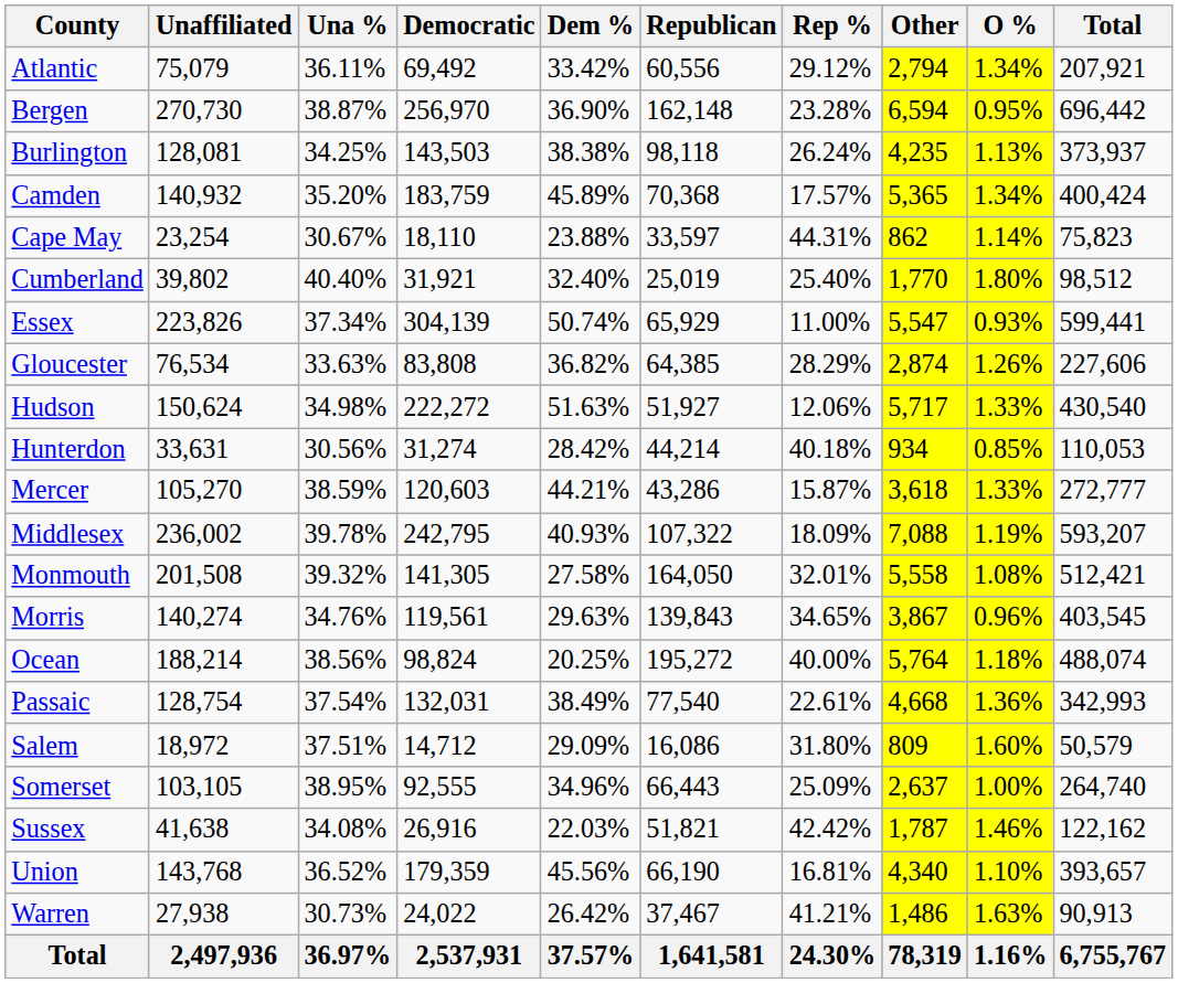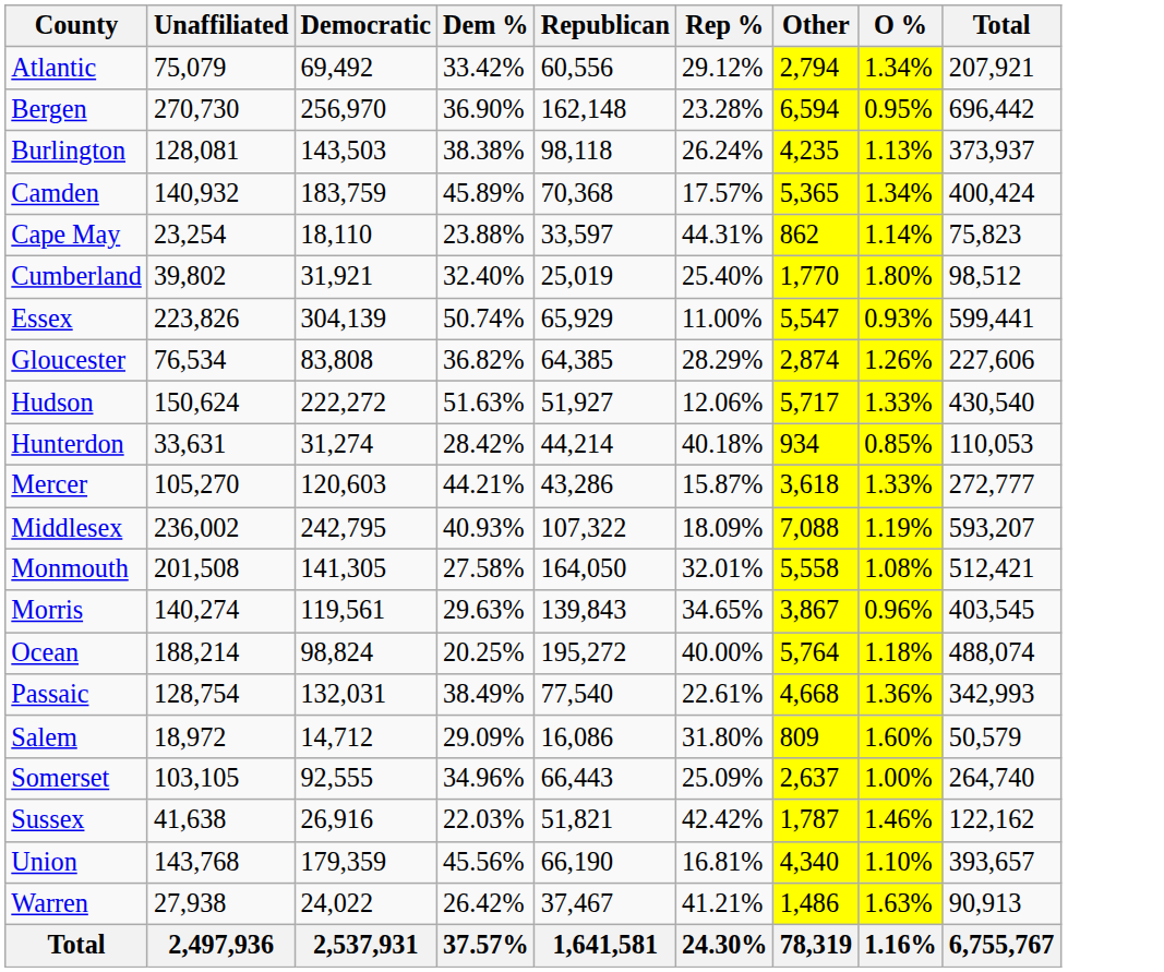- column: Una % | 36.11% | 38.87% | 34.25% | 35.20% | 30.67% | 40.40% | 37.34% | 33.63% | 34.98% | 30.56% | 38.59% | 39.78% | 39.32% | 34.76% | 38.56% | 37.54% | 37.51% | 38.95% | 34.08% | 36.52% | 30.73% | 36.97%
